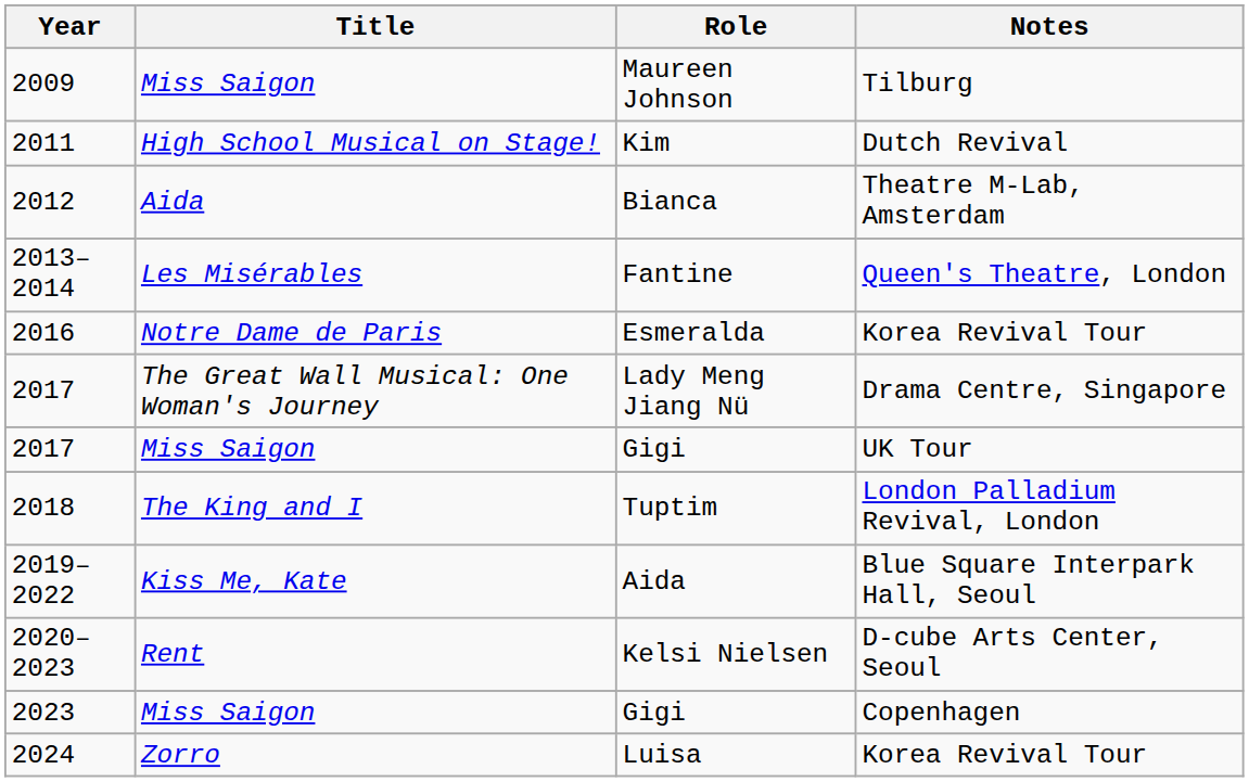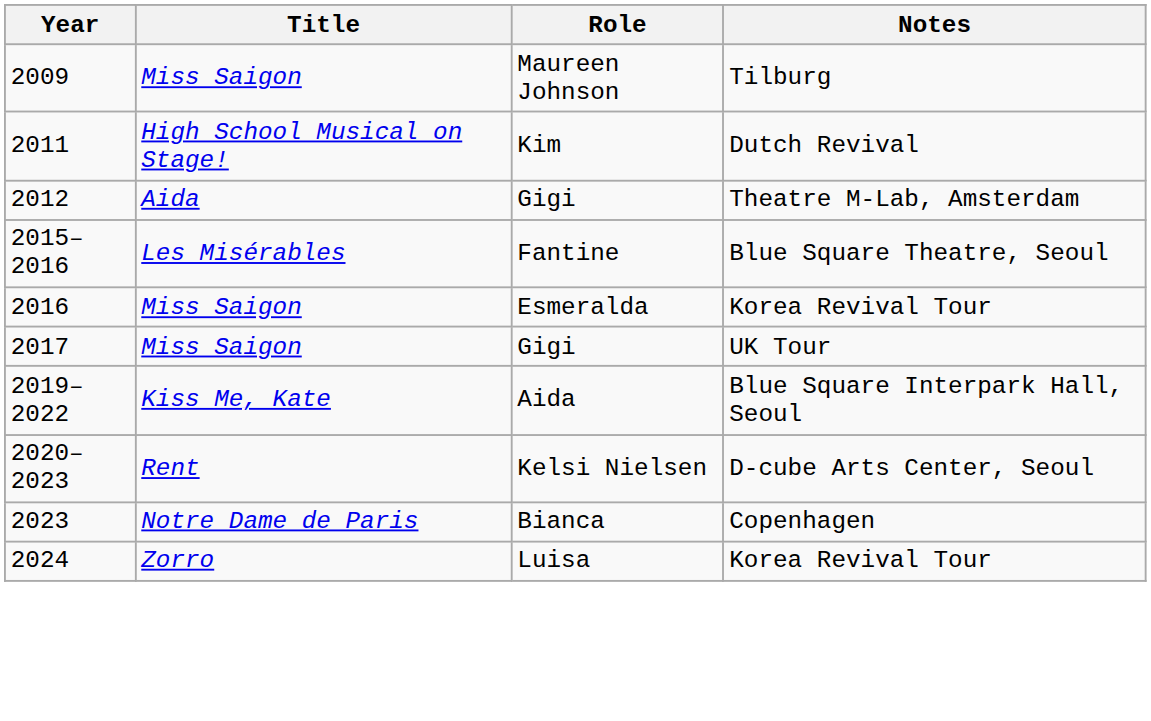Theatre M-Lab, Amsterdam | Role: Bianca -> Gigi
- row: 2013–2014 | Les Misérables | Fantine | Queen's Theatre, London
+ row: 2015–2016 | Les Misérables | Fantine | Blue Square Theatre, Seoul
2016 / Korea Revival Tour | Title: Notre Dame de Paris -> Miss Saigon
- row: 2017 | The Great Wall Musical: One Woman's Journey | Lady Meng Jiang Nü | Drama Centre, Singapore
- row: 2018 | The King and I | Tuptim | London Palladium Revival, London
Copenhagen | Title: Miss Saigon -> Notre Dame de Paris
Copenhagen | Role: Gigi -> Bianca
